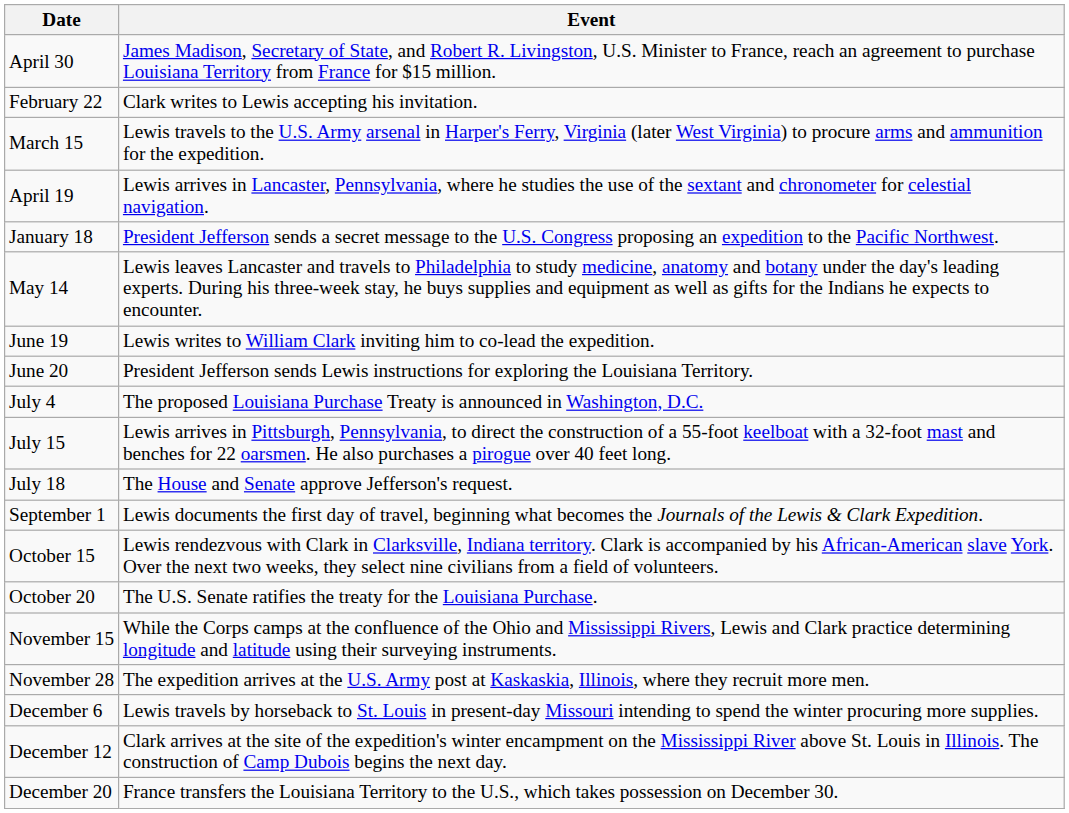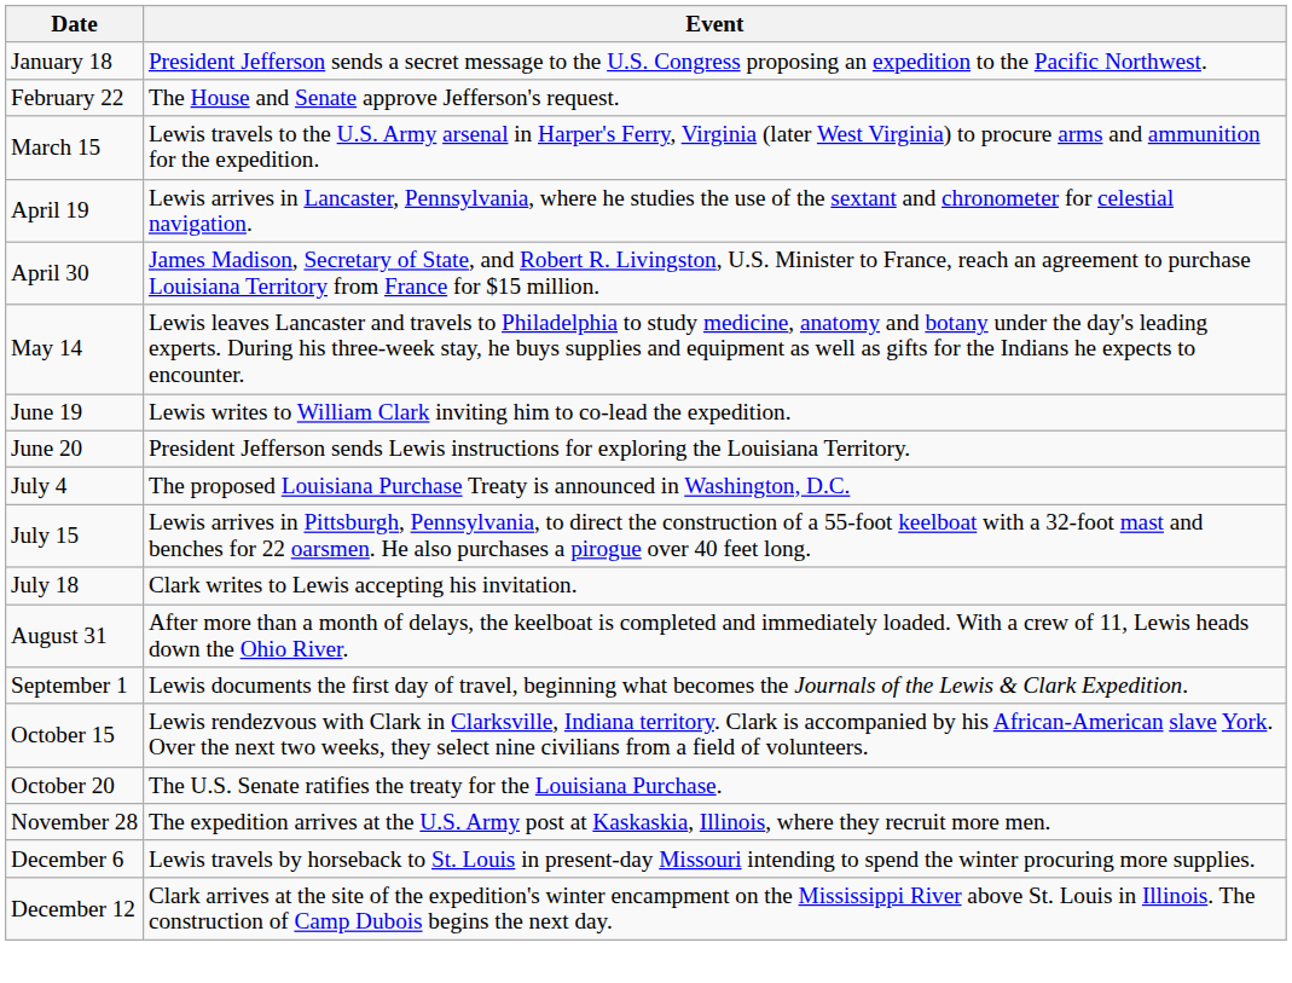rows swapped: January 18 <-> April 30
February 22 | Event: Clark writes to Lewis accepting his invitation. -> The House and Senate approve Jefferson's request.
July 18 | Event: The House and Senate approve Jefferson's request. -> Clark writes to Lewis accepting his invitation.
+ row: August 31 | After more than a month of delays, the keelboat is completed and immediately loaded. With a crew of 11, Lewis heads down the Ohio River.
- row: November 15 | While the Corps camps at the confluence of the Ohio and Mississippi Rivers, Lewis and Clark practice determining longitude and latitude using their surveying instruments.
- row: December 20 | France transfers the Louisiana Territory to the U.S., which takes possession on December 30.
